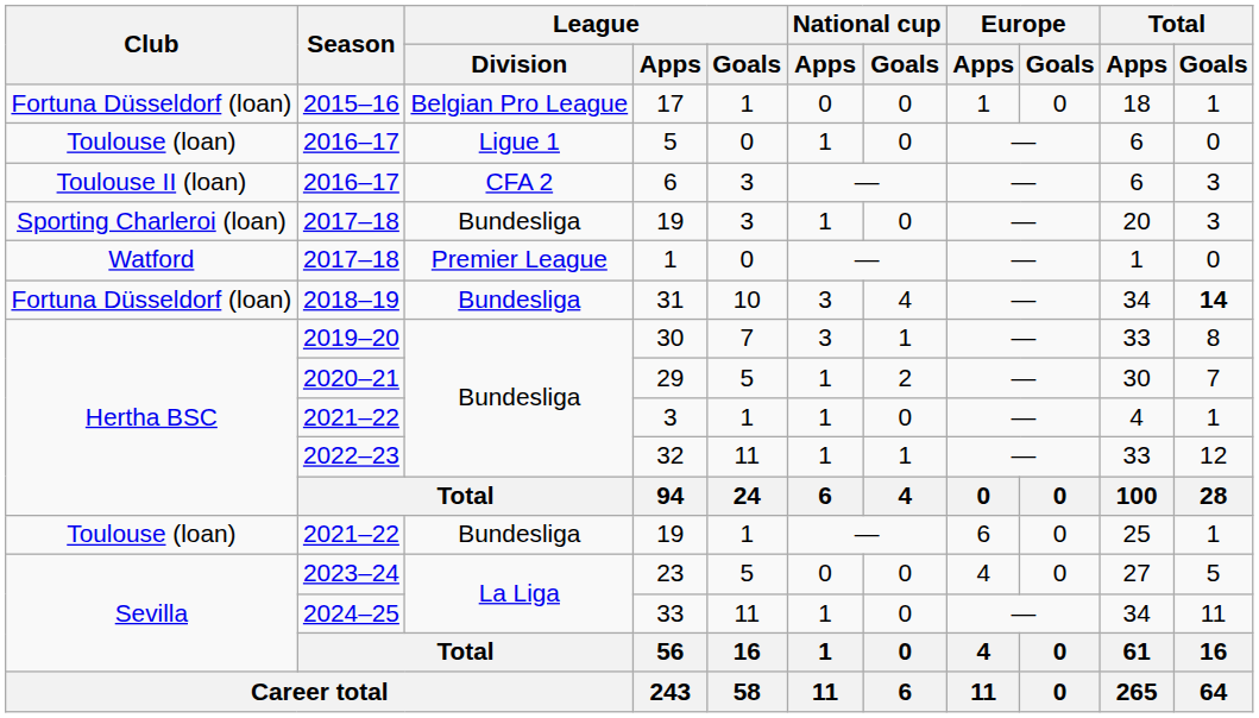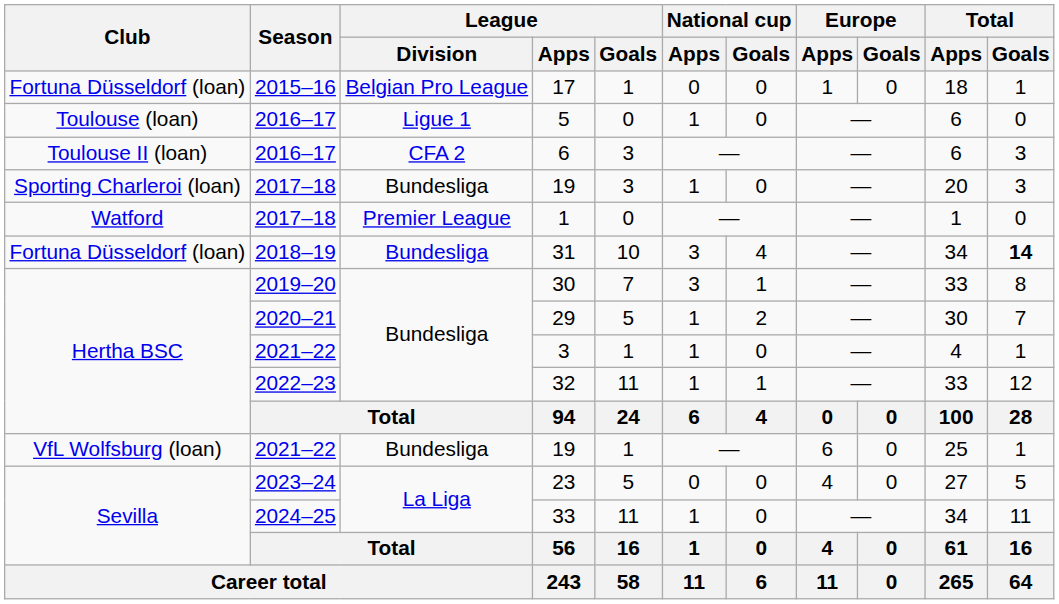2021–22 / 19 | Club: Toulouse (loan) -> VfL Wolfsburg (loan)
